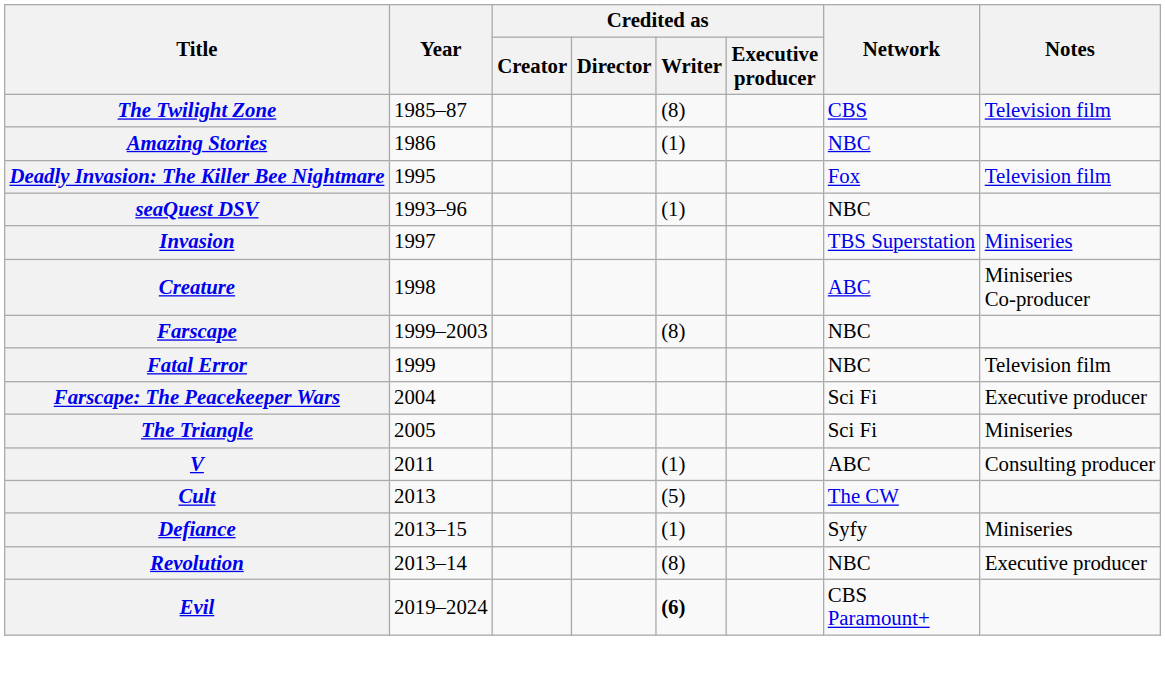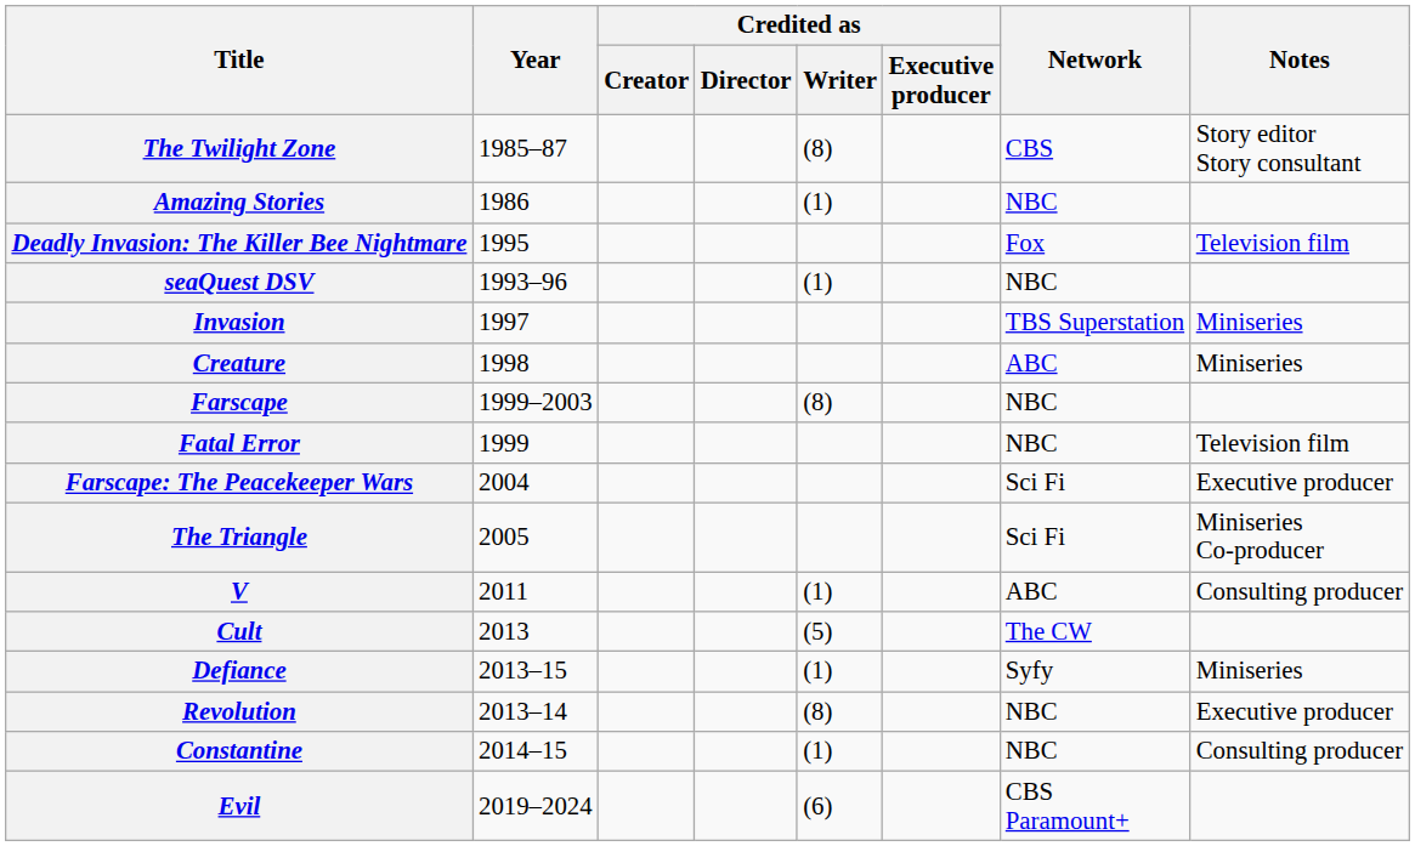The Twilight Zone | Notes: Television film -> Story editor Story consultant
Creature | Notes: Miniseries Co-producer -> Miniseries
The Triangle | Notes: Miniseries -> Miniseries Co-producer
+ row: Constantine | 2014–15 | (1) | NBC | Consulting producer
Evil | Credited as / Writer: bold -> normal
